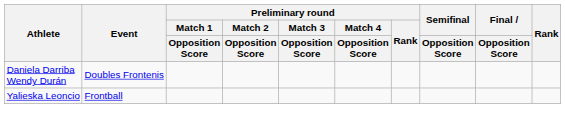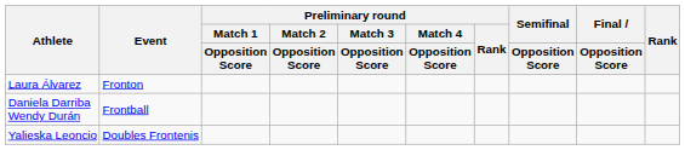+ row: Laura Álvarez | Fronton
Daniela Darriba Wendy Durán | Event: Doubles Frontenis -> Frontball
Yalieska Leoncio | Event: Frontball -> Doubles Frontenis
